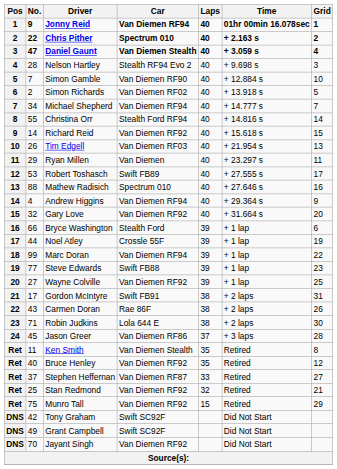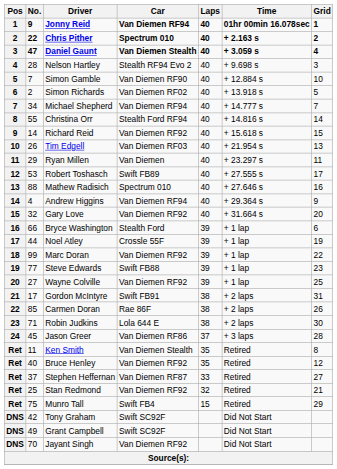Marc Doran | Car: Van Diemen RF94 -> Van Diemen RF92
Carmen Doran | No.: 43 -> 85
Munro Tall | Car: Van Diemen RF92 -> Swift FB4
